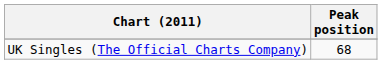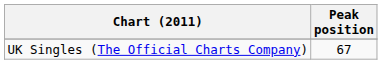UK Singles (The Official Charts Company) | Peak position: 68 -> 67
